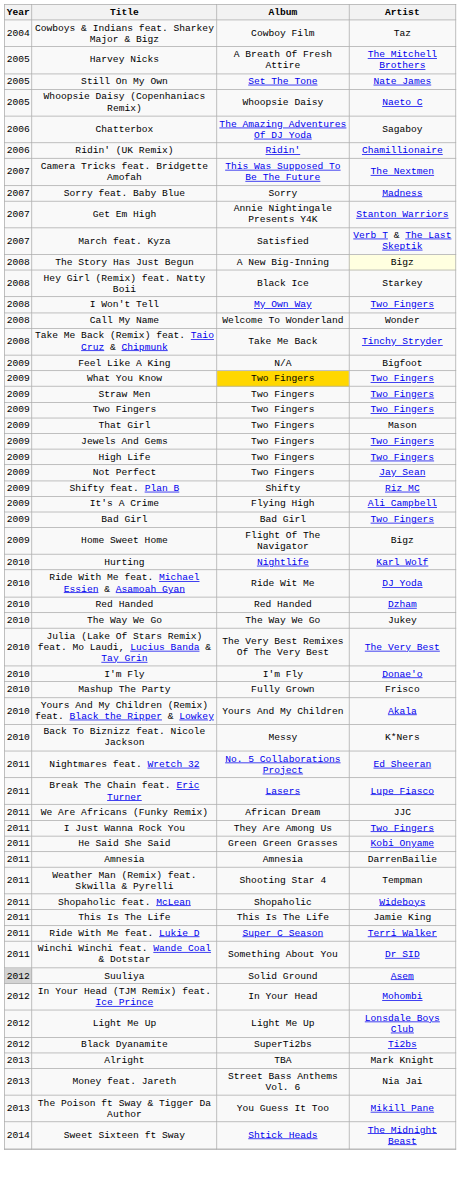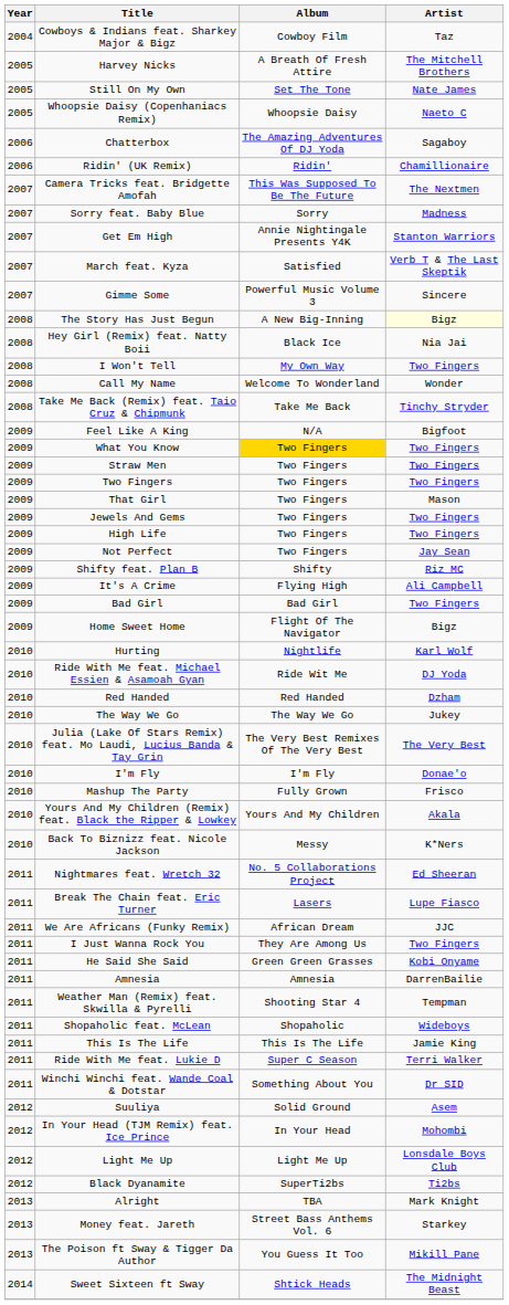+ row: 2007 | Gimme Some | Powerful Music Volume 3 | Sincere
Hey Girl (Remix) feat. Natty Boii | Artist: Starkey -> Nia Jai
Suuliya | Year: lightgrey background -> no background
Money feat. Jareth | Artist: Nia Jai -> Starkey
